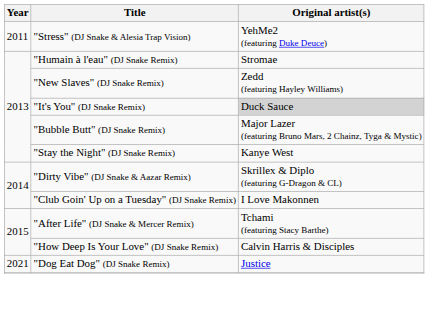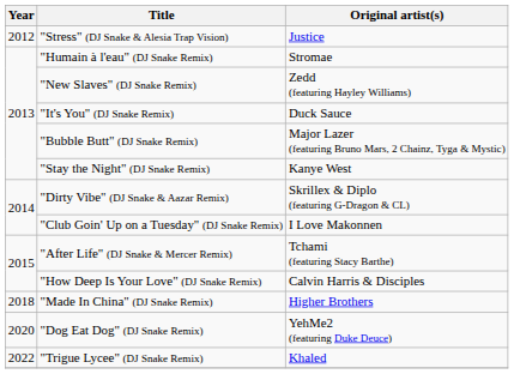"Stress" (DJ Snake & Alesia Trap Vision) | Year: 2011 -> 2012
"Stress" (DJ Snake & Alesia Trap Vision) | Original artist(s): YehMe2 (featuring Duke Deuce) -> Justice
"It's You" (DJ Snake Remix) | Original artist(s): lightgrey background -> no background
+ row: 2018 | "Made In China" (DJ Snake Remix) | Higher Brothers
"Dog Eat Dog" (DJ Snake Remix) | Year: 2021 -> 2020
"Dog Eat Dog" (DJ Snake Remix) | Original artist(s): Justice -> YehMe2 (featuring Duke Deuce)
+ row: 2022 | "Trigue Lycee" (DJ Snake Remix) | Khaled
